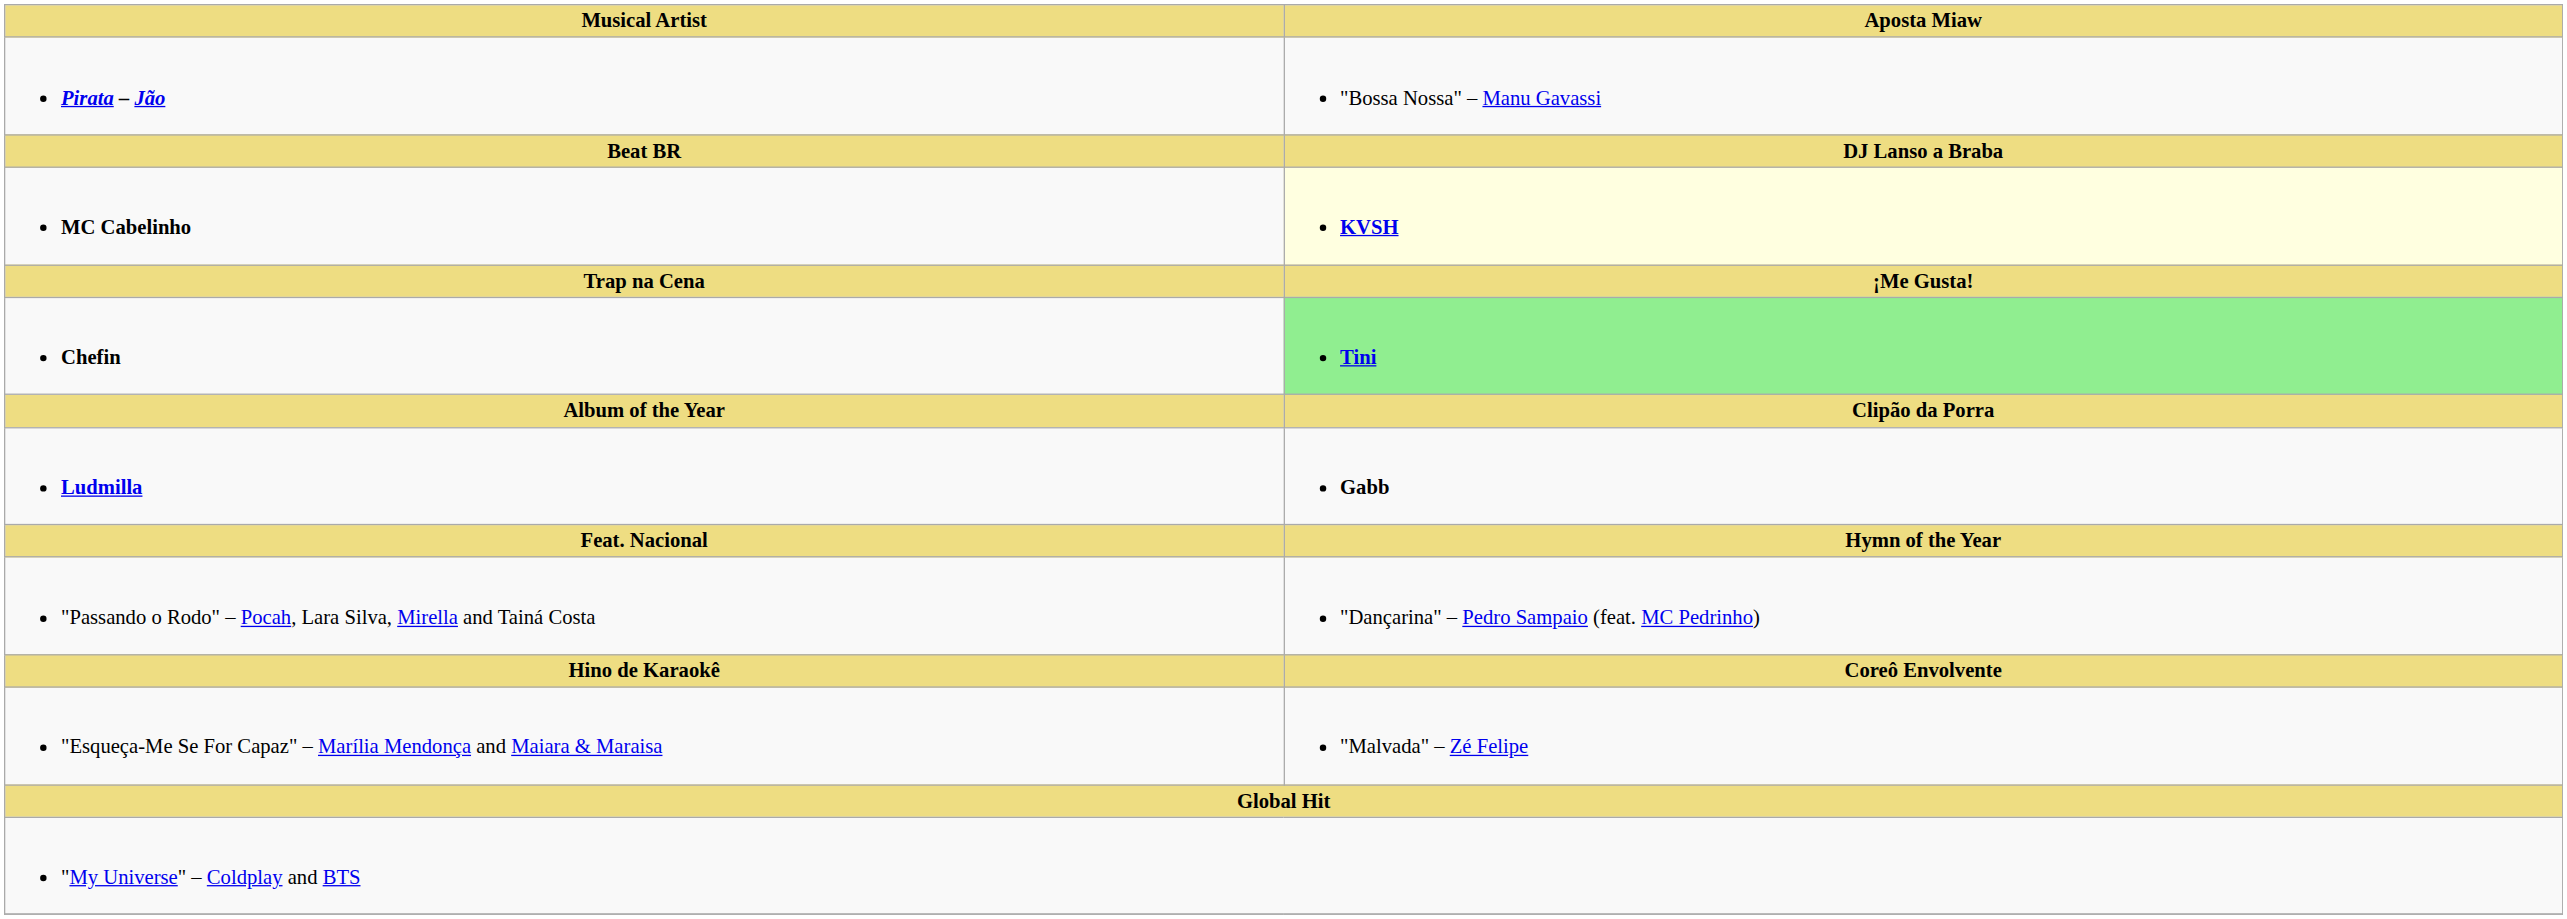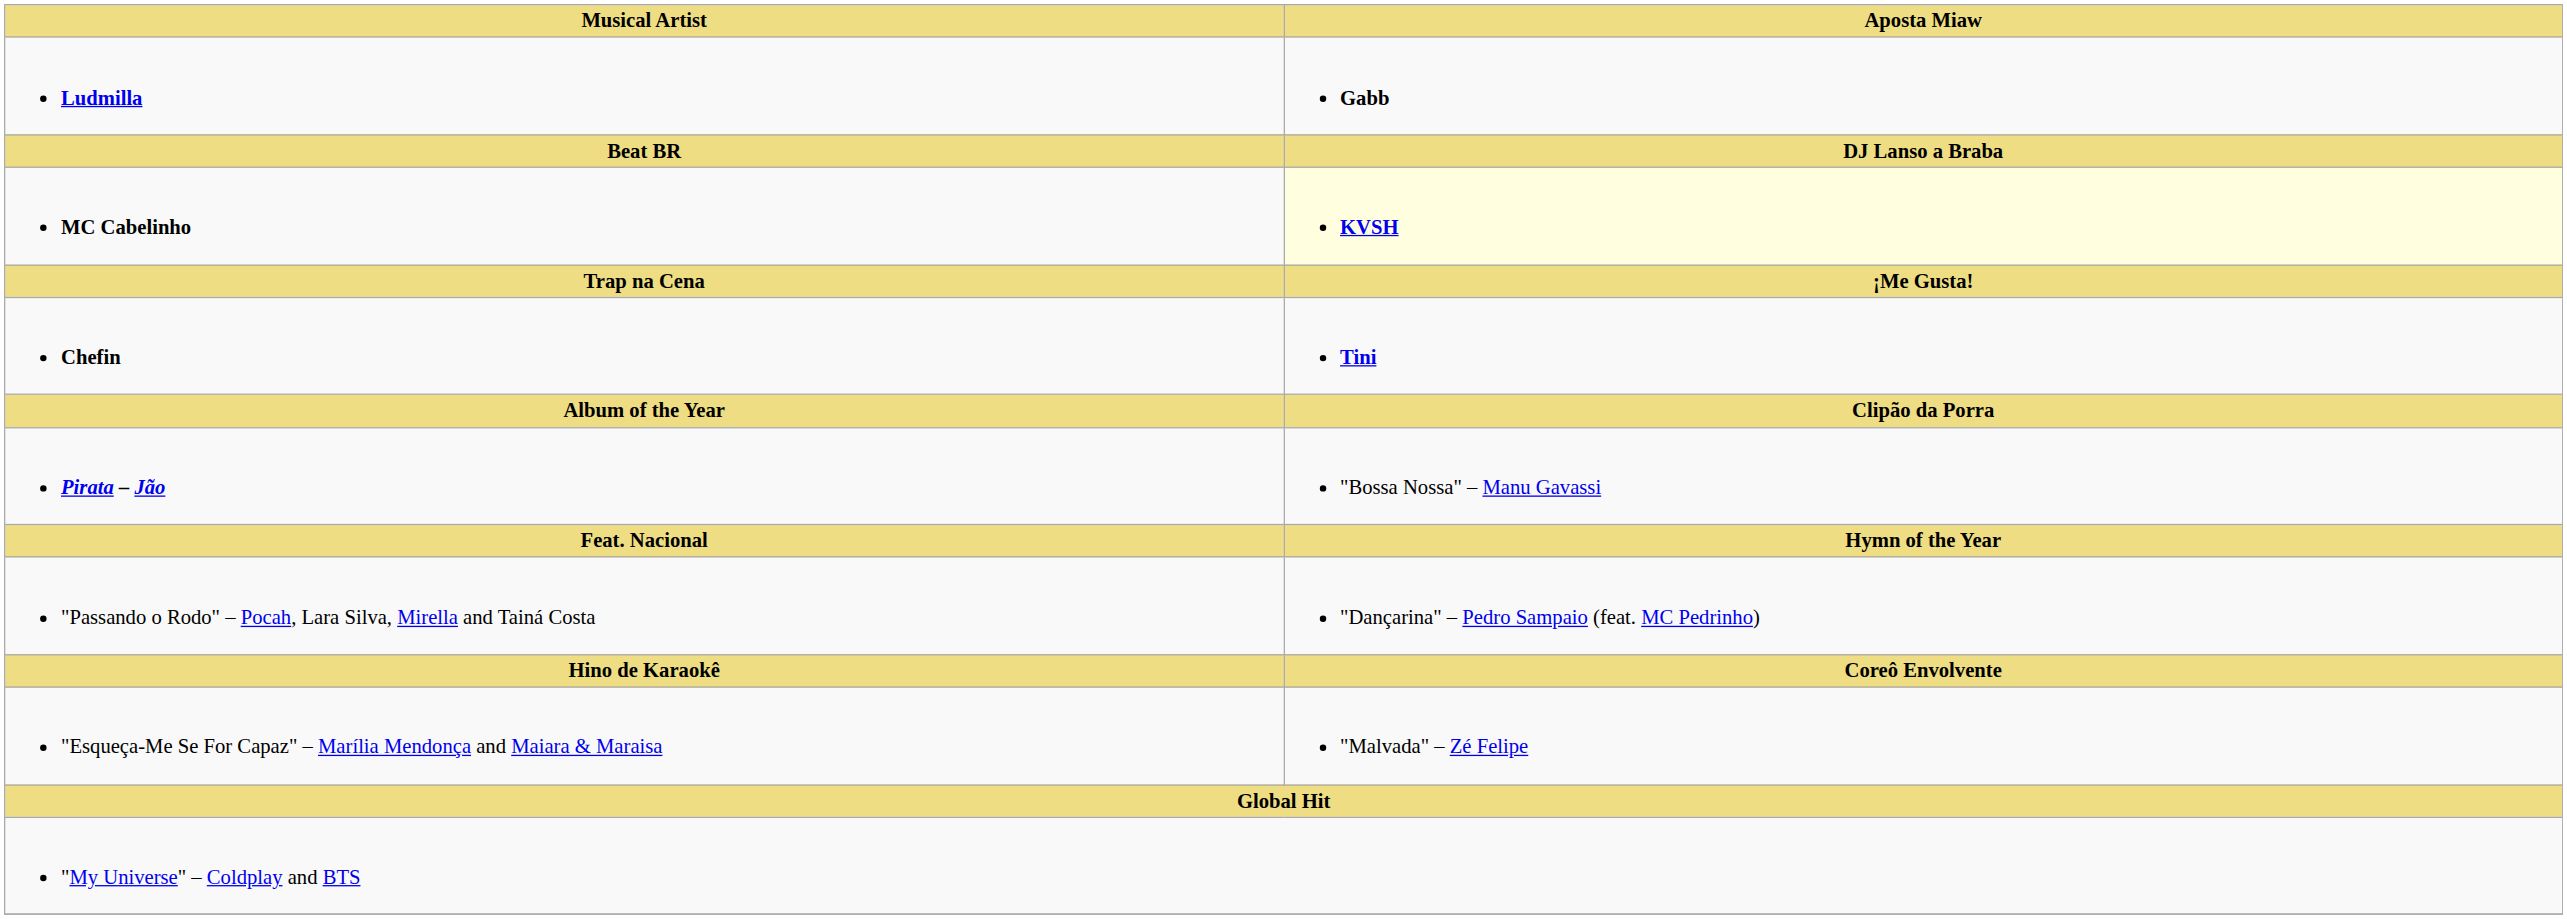rows swapped: Ludmilla <-> Pirata – Jão
Chefin | Aposta Miaw: lightgreen background -> no background
